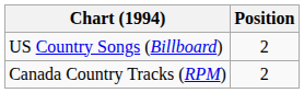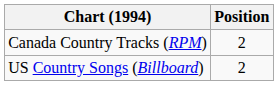rows swapped: Canada Country Tracks (RPM) <-> US Country Songs (Billboard)
